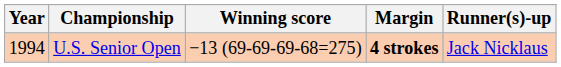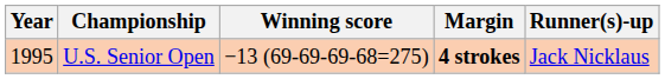U.S. Senior Open | Year: 1994 -> 1995
